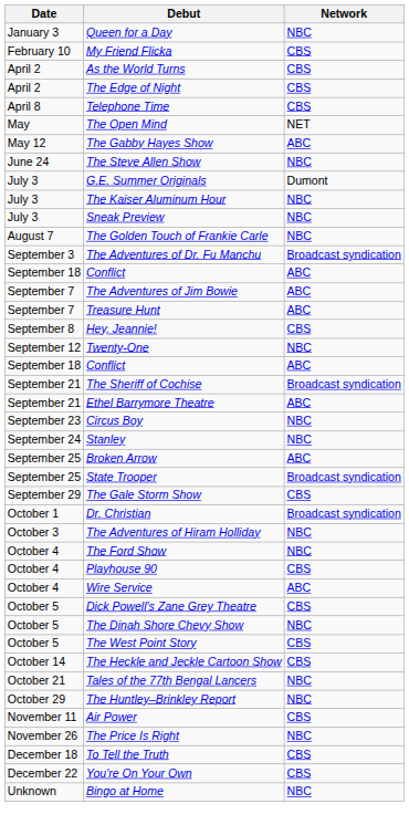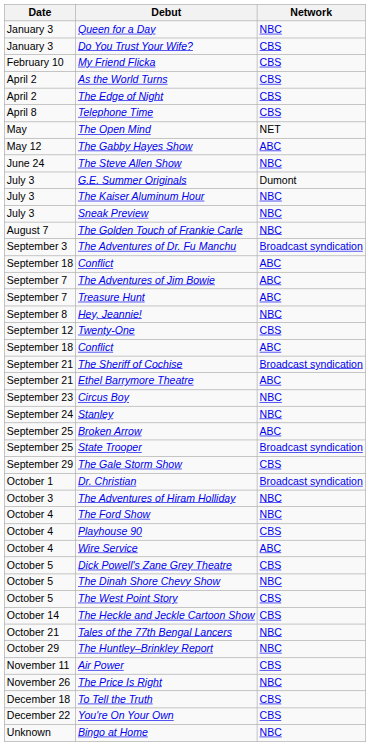+ row: January 3 | Do You Trust Your Wife? | CBS
Hey, Jeannie! | Network: CBS -> NBC
Twenty-One | Network: NBC -> CBS
